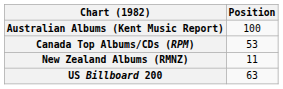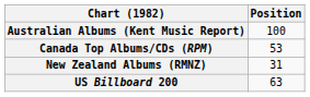New Zealand Albums (RMNZ) | Position: 11 -> 31
